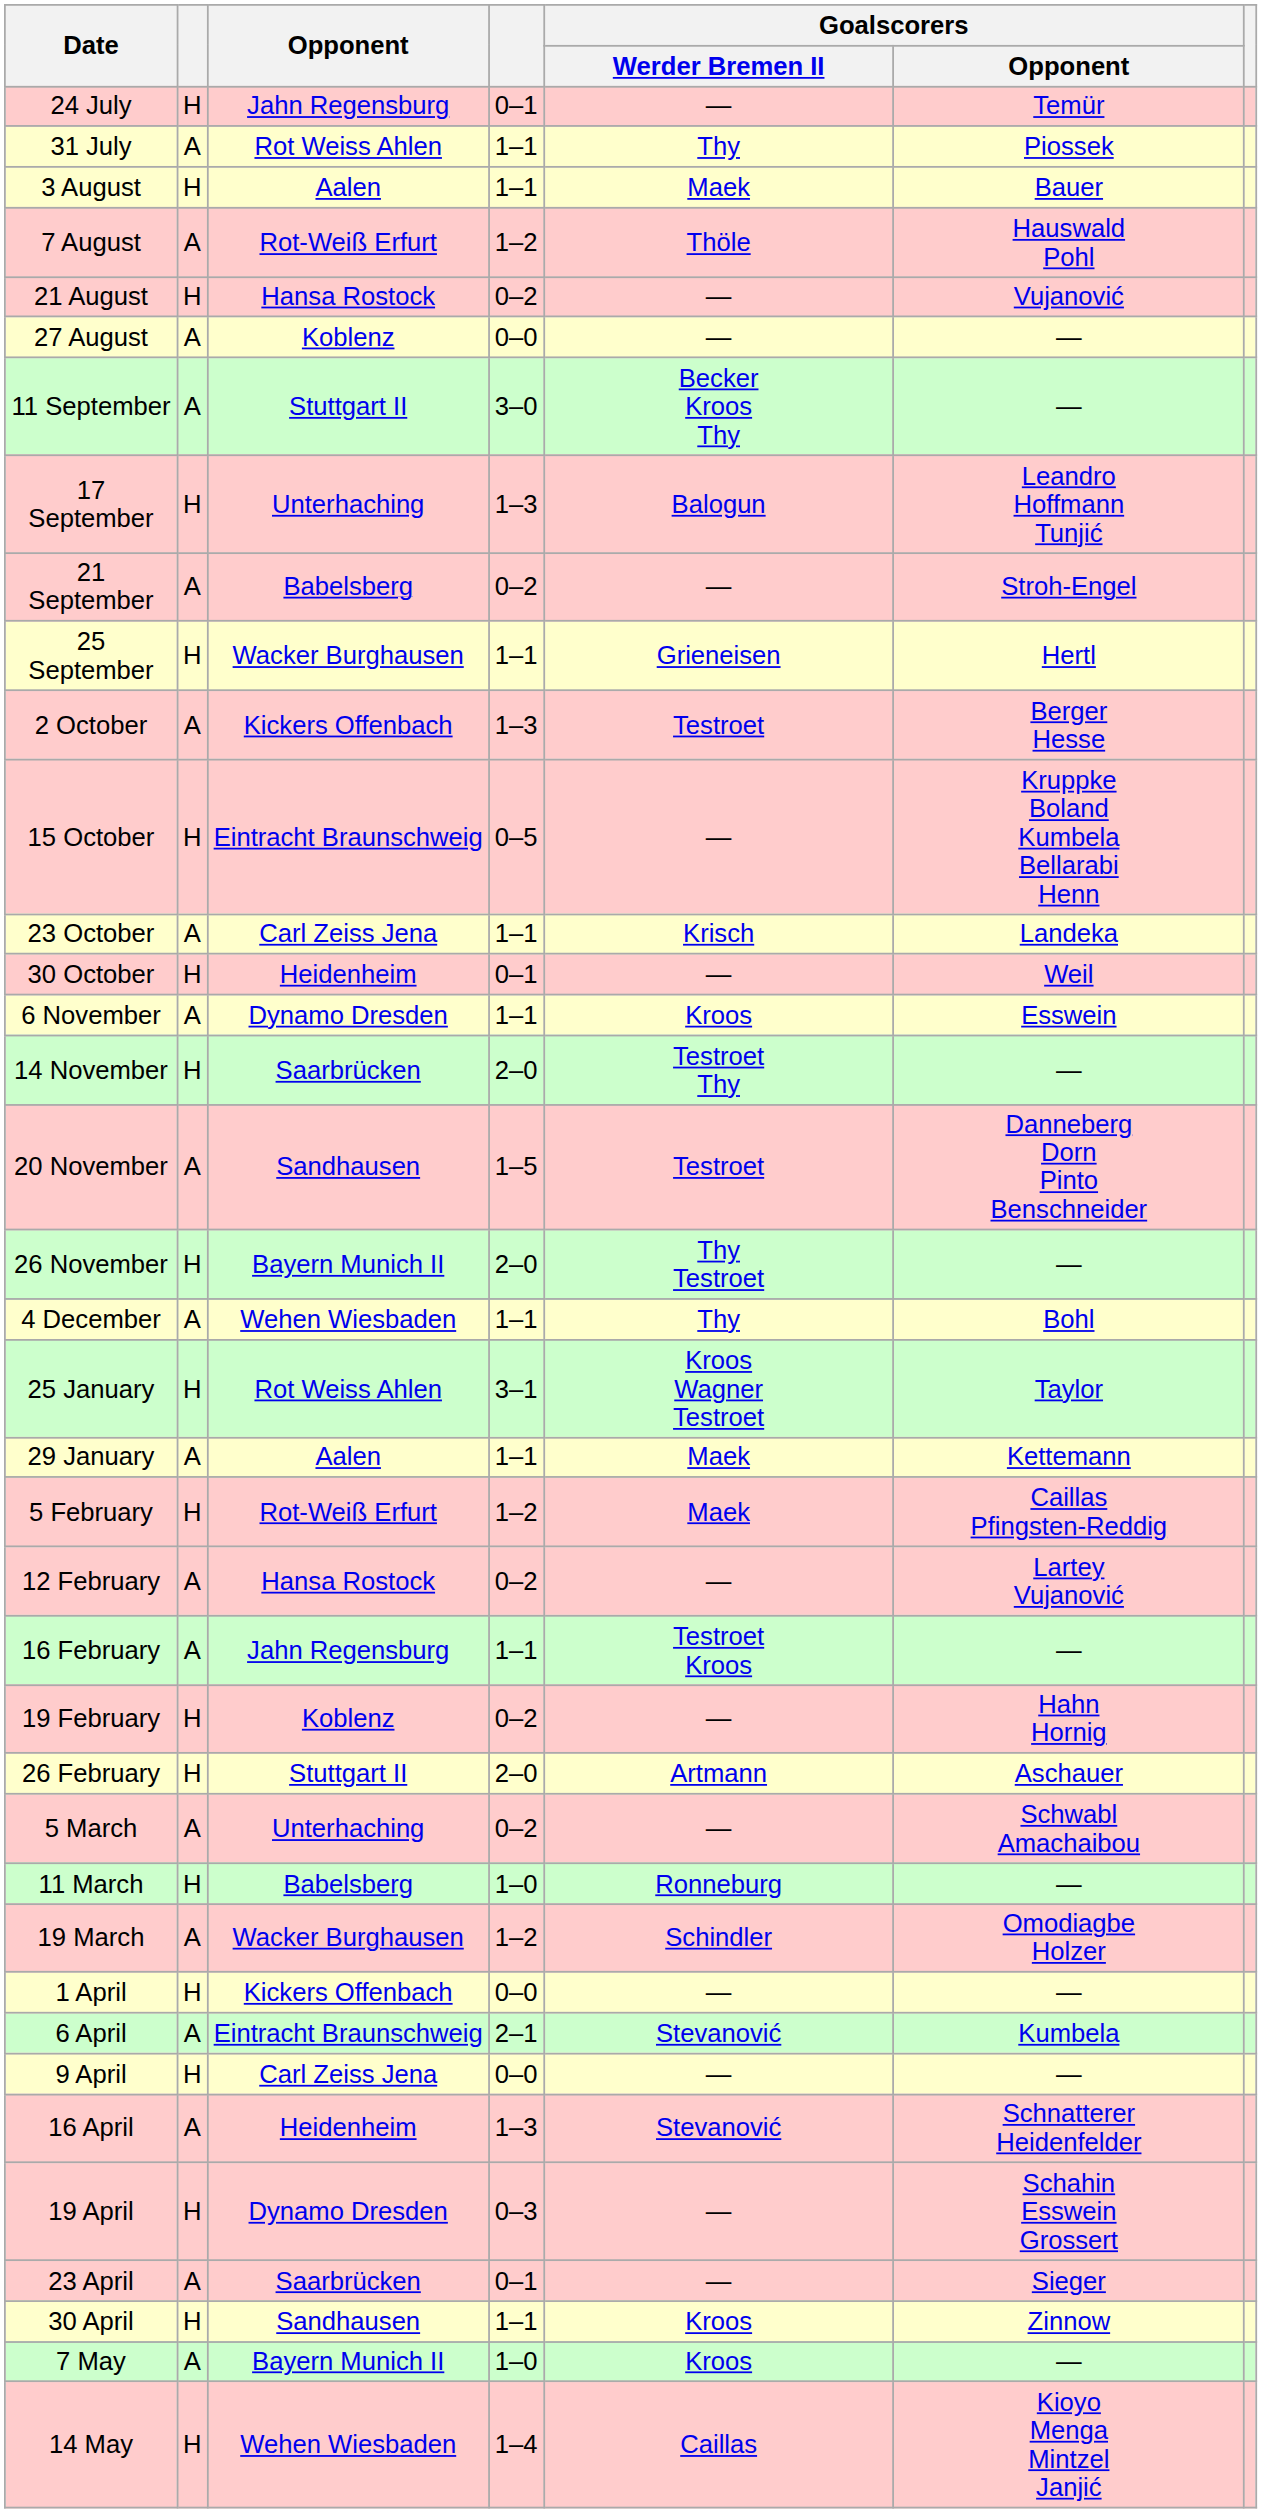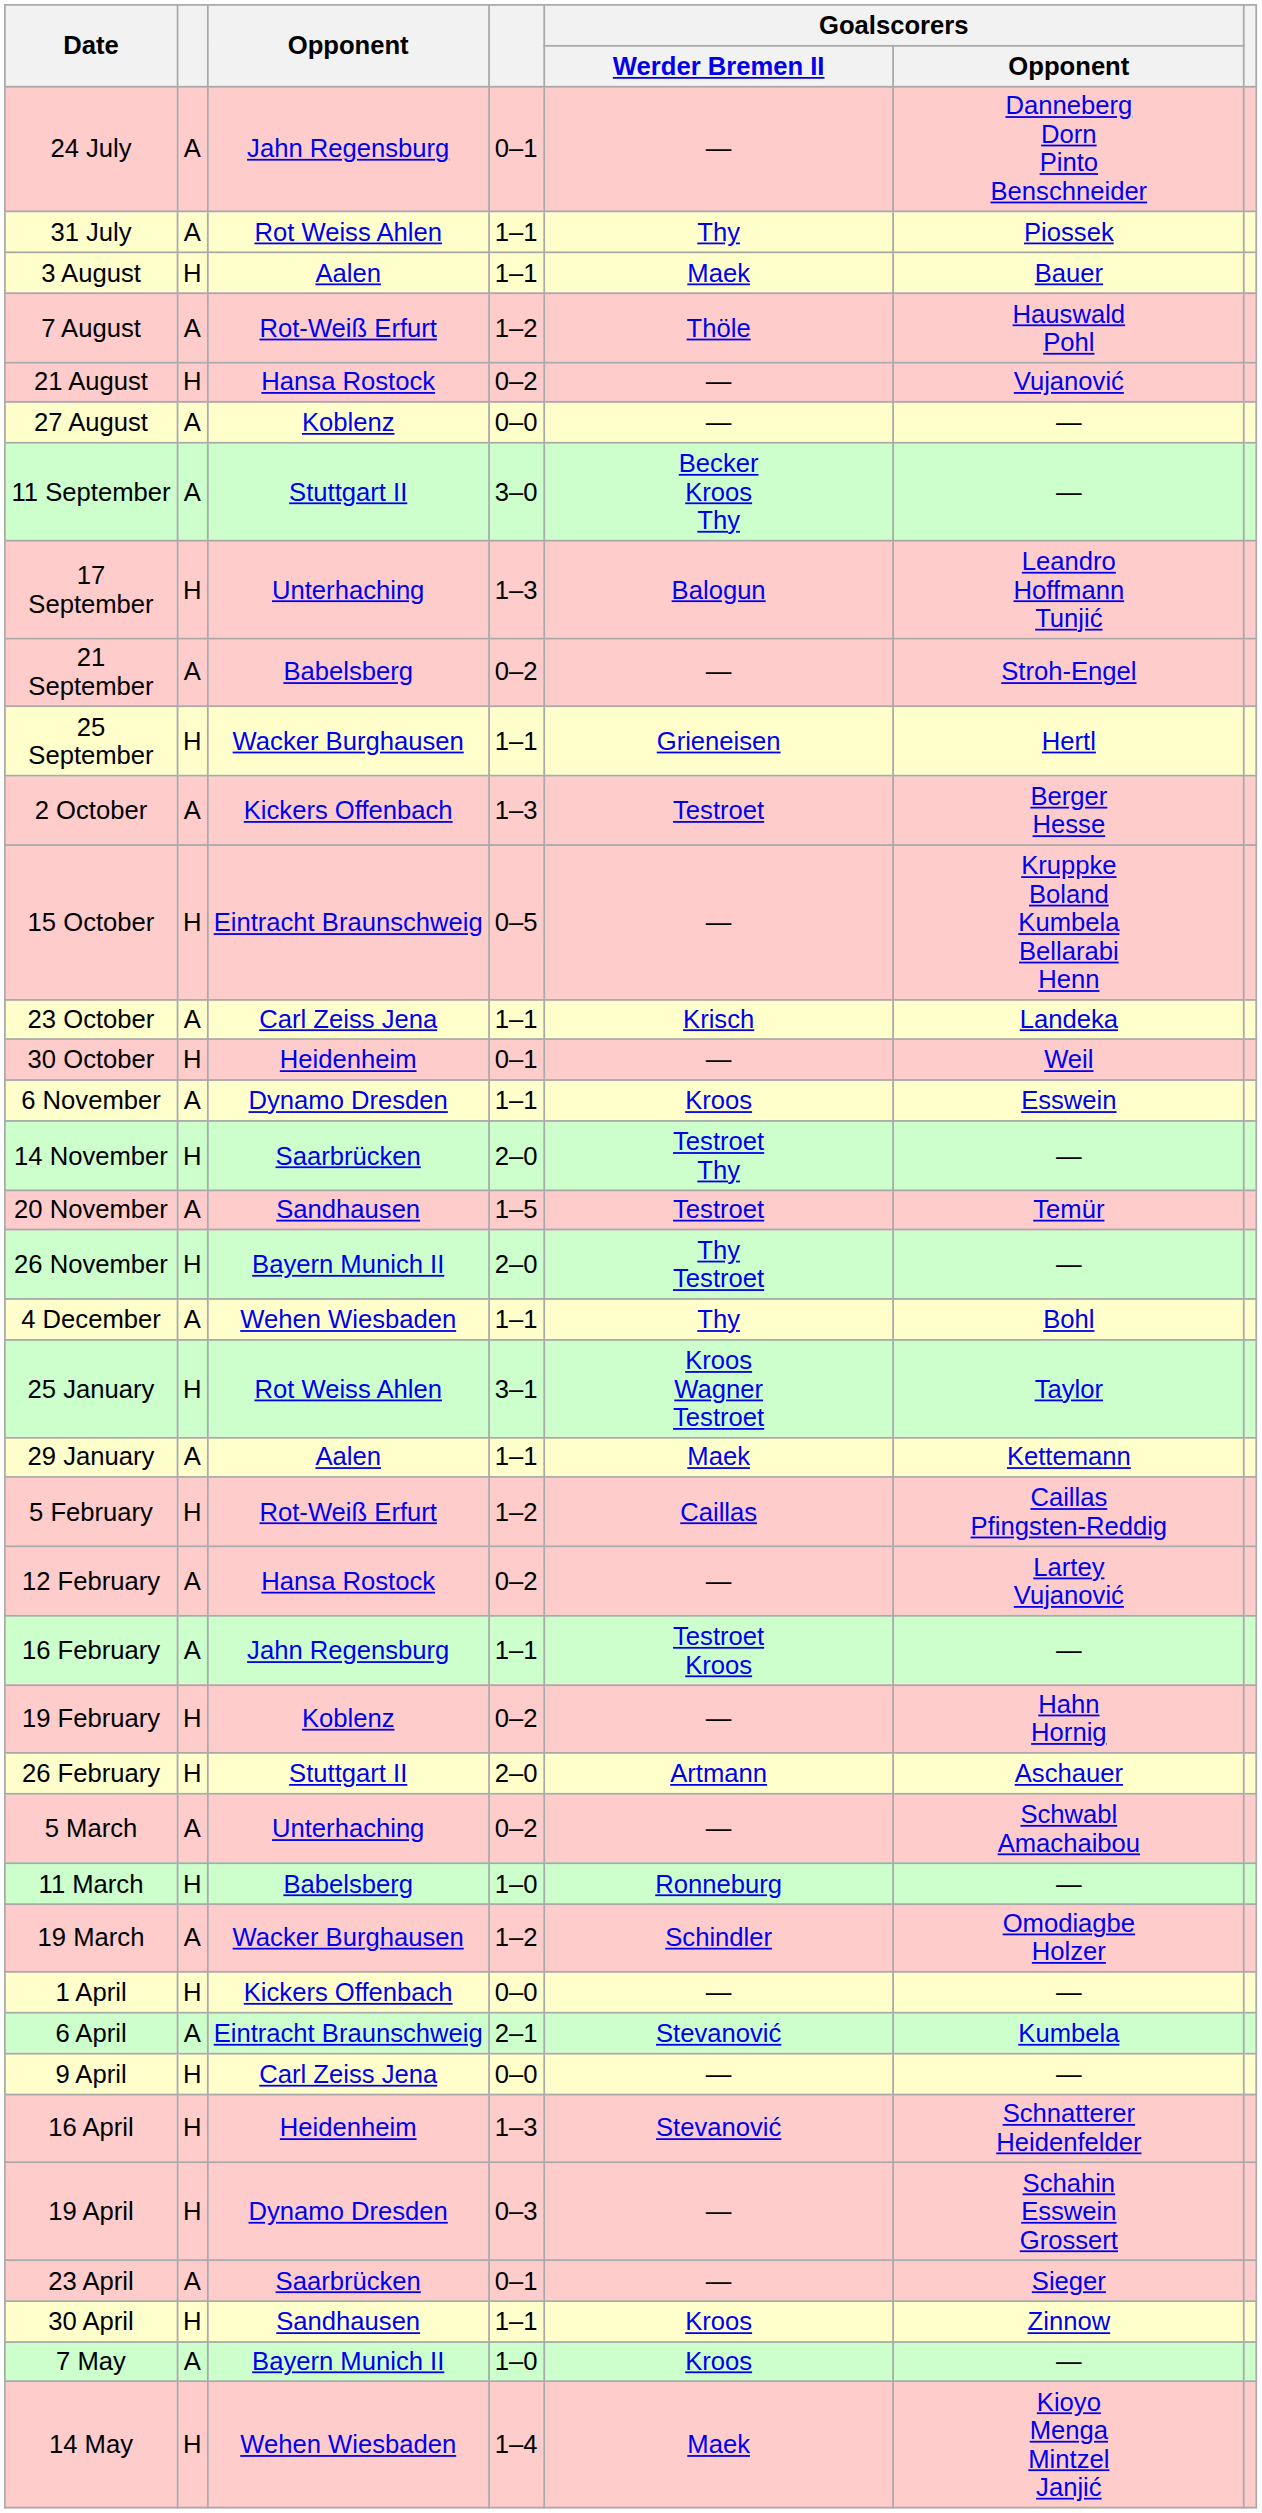24 July | column 2: H -> A
24 July | Goalscorers / Opponent: Temür -> Danneberg Dorn Pinto Benschneider
20 November | Goalscorers / Opponent: Danneberg Dorn Pinto Benschneider -> Temür
5 February | Goalscorers / Werder Bremen II: Maek -> Caillas
16 April | column 2: A -> H
14 May | Goalscorers / Werder Bremen II: Caillas -> Maek
